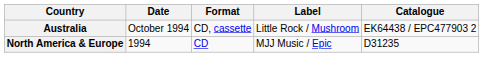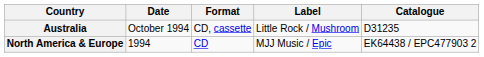Australia | Catalogue: EK64438 / EPC477903 2 -> D31235
North America & Europe | Catalogue: D31235 -> EK64438 / EPC477903 2
